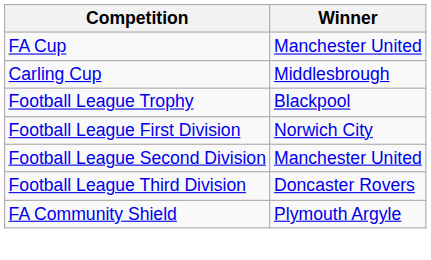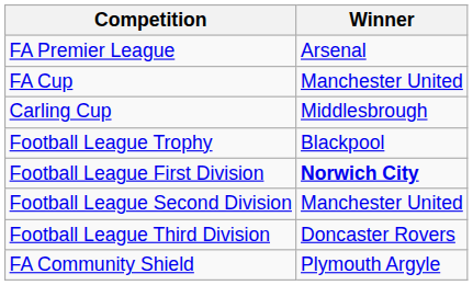+ row: FA Premier League | Arsenal
Football League First Division | Winner: normal -> bold
